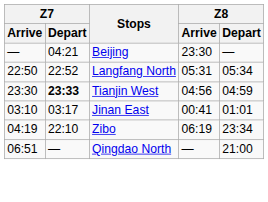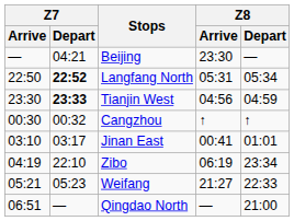Langfang North | Z7 / Depart: normal -> bold
+ row: 00:30 | 00:32 | Cangzhou | ↑ | ↑
+ row: 05:21 | 05:23 | Weifang | 21:27 | 22:33
